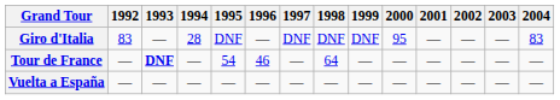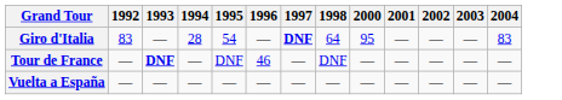- column: 1999 | DNF | — | —
Giro d'Italia | 1995: DNF -> 54
Giro d'Italia | 1997: normal -> bold
Giro d'Italia | 1998: DNF -> 64
Tour de France | 1995: 54 -> DNF
Tour de France | 1998: 64 -> DNF
